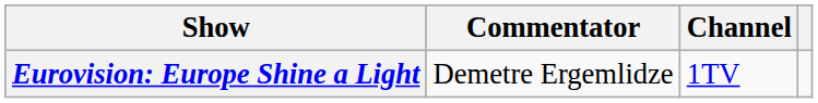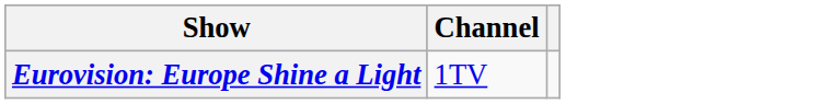- column: Commentator | Demetre Ergemlidze
